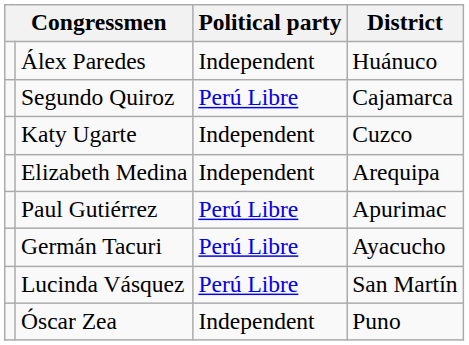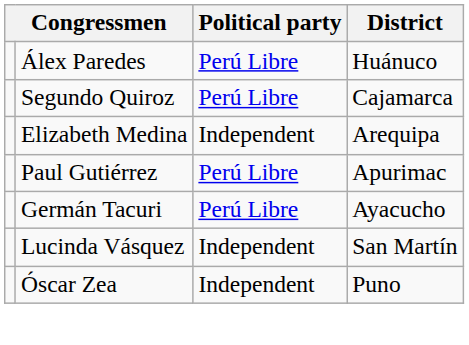Álex Paredes | Political party: Independent -> Perú Libre
- row: Katy Ugarte | Independent | Cuzco
Lucinda Vásquez | Political party: Perú Libre -> Independent
